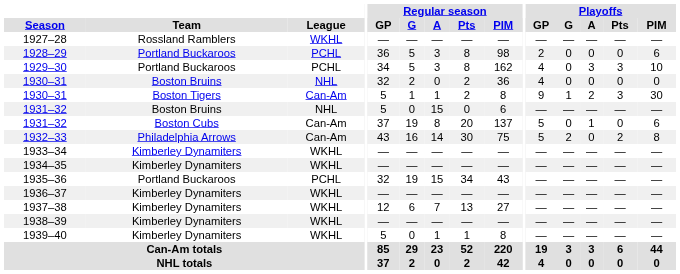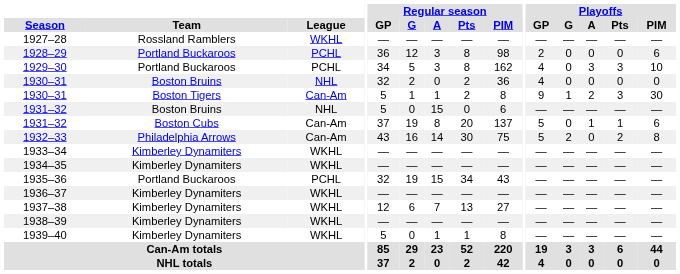1928–29 | Regular season / G: 5 -> 12
1931–32 / Boston Cubs | Playoffs / Pts: 0 -> 1
